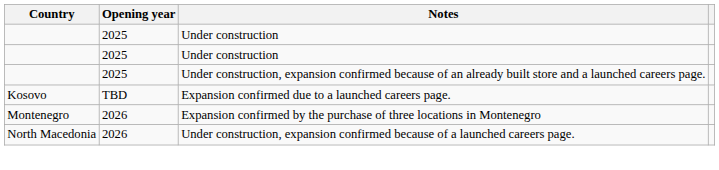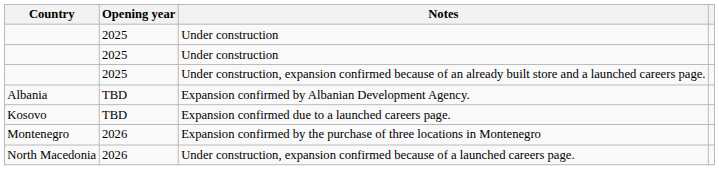+ row: Albania | TBD | Expansion confirmed by Albanian Development Agency.
